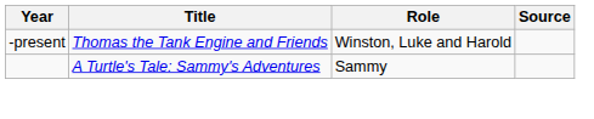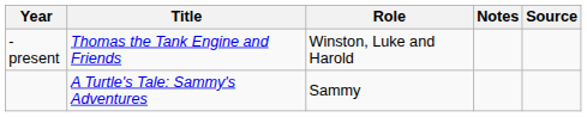+ column: Notes
